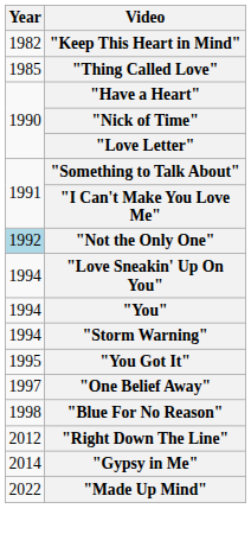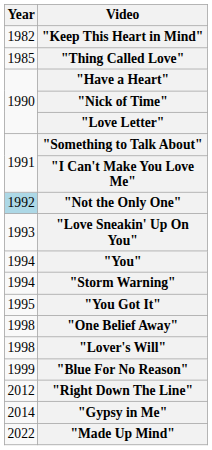"Love Sneakin' Up On You" | Year: 1994 -> 1993
"One Belief Away" | Year: 1997 -> 1998
+ row: 1998 | "Lover's Will"
"Blue For No Reason" | Year: 1998 -> 1999
